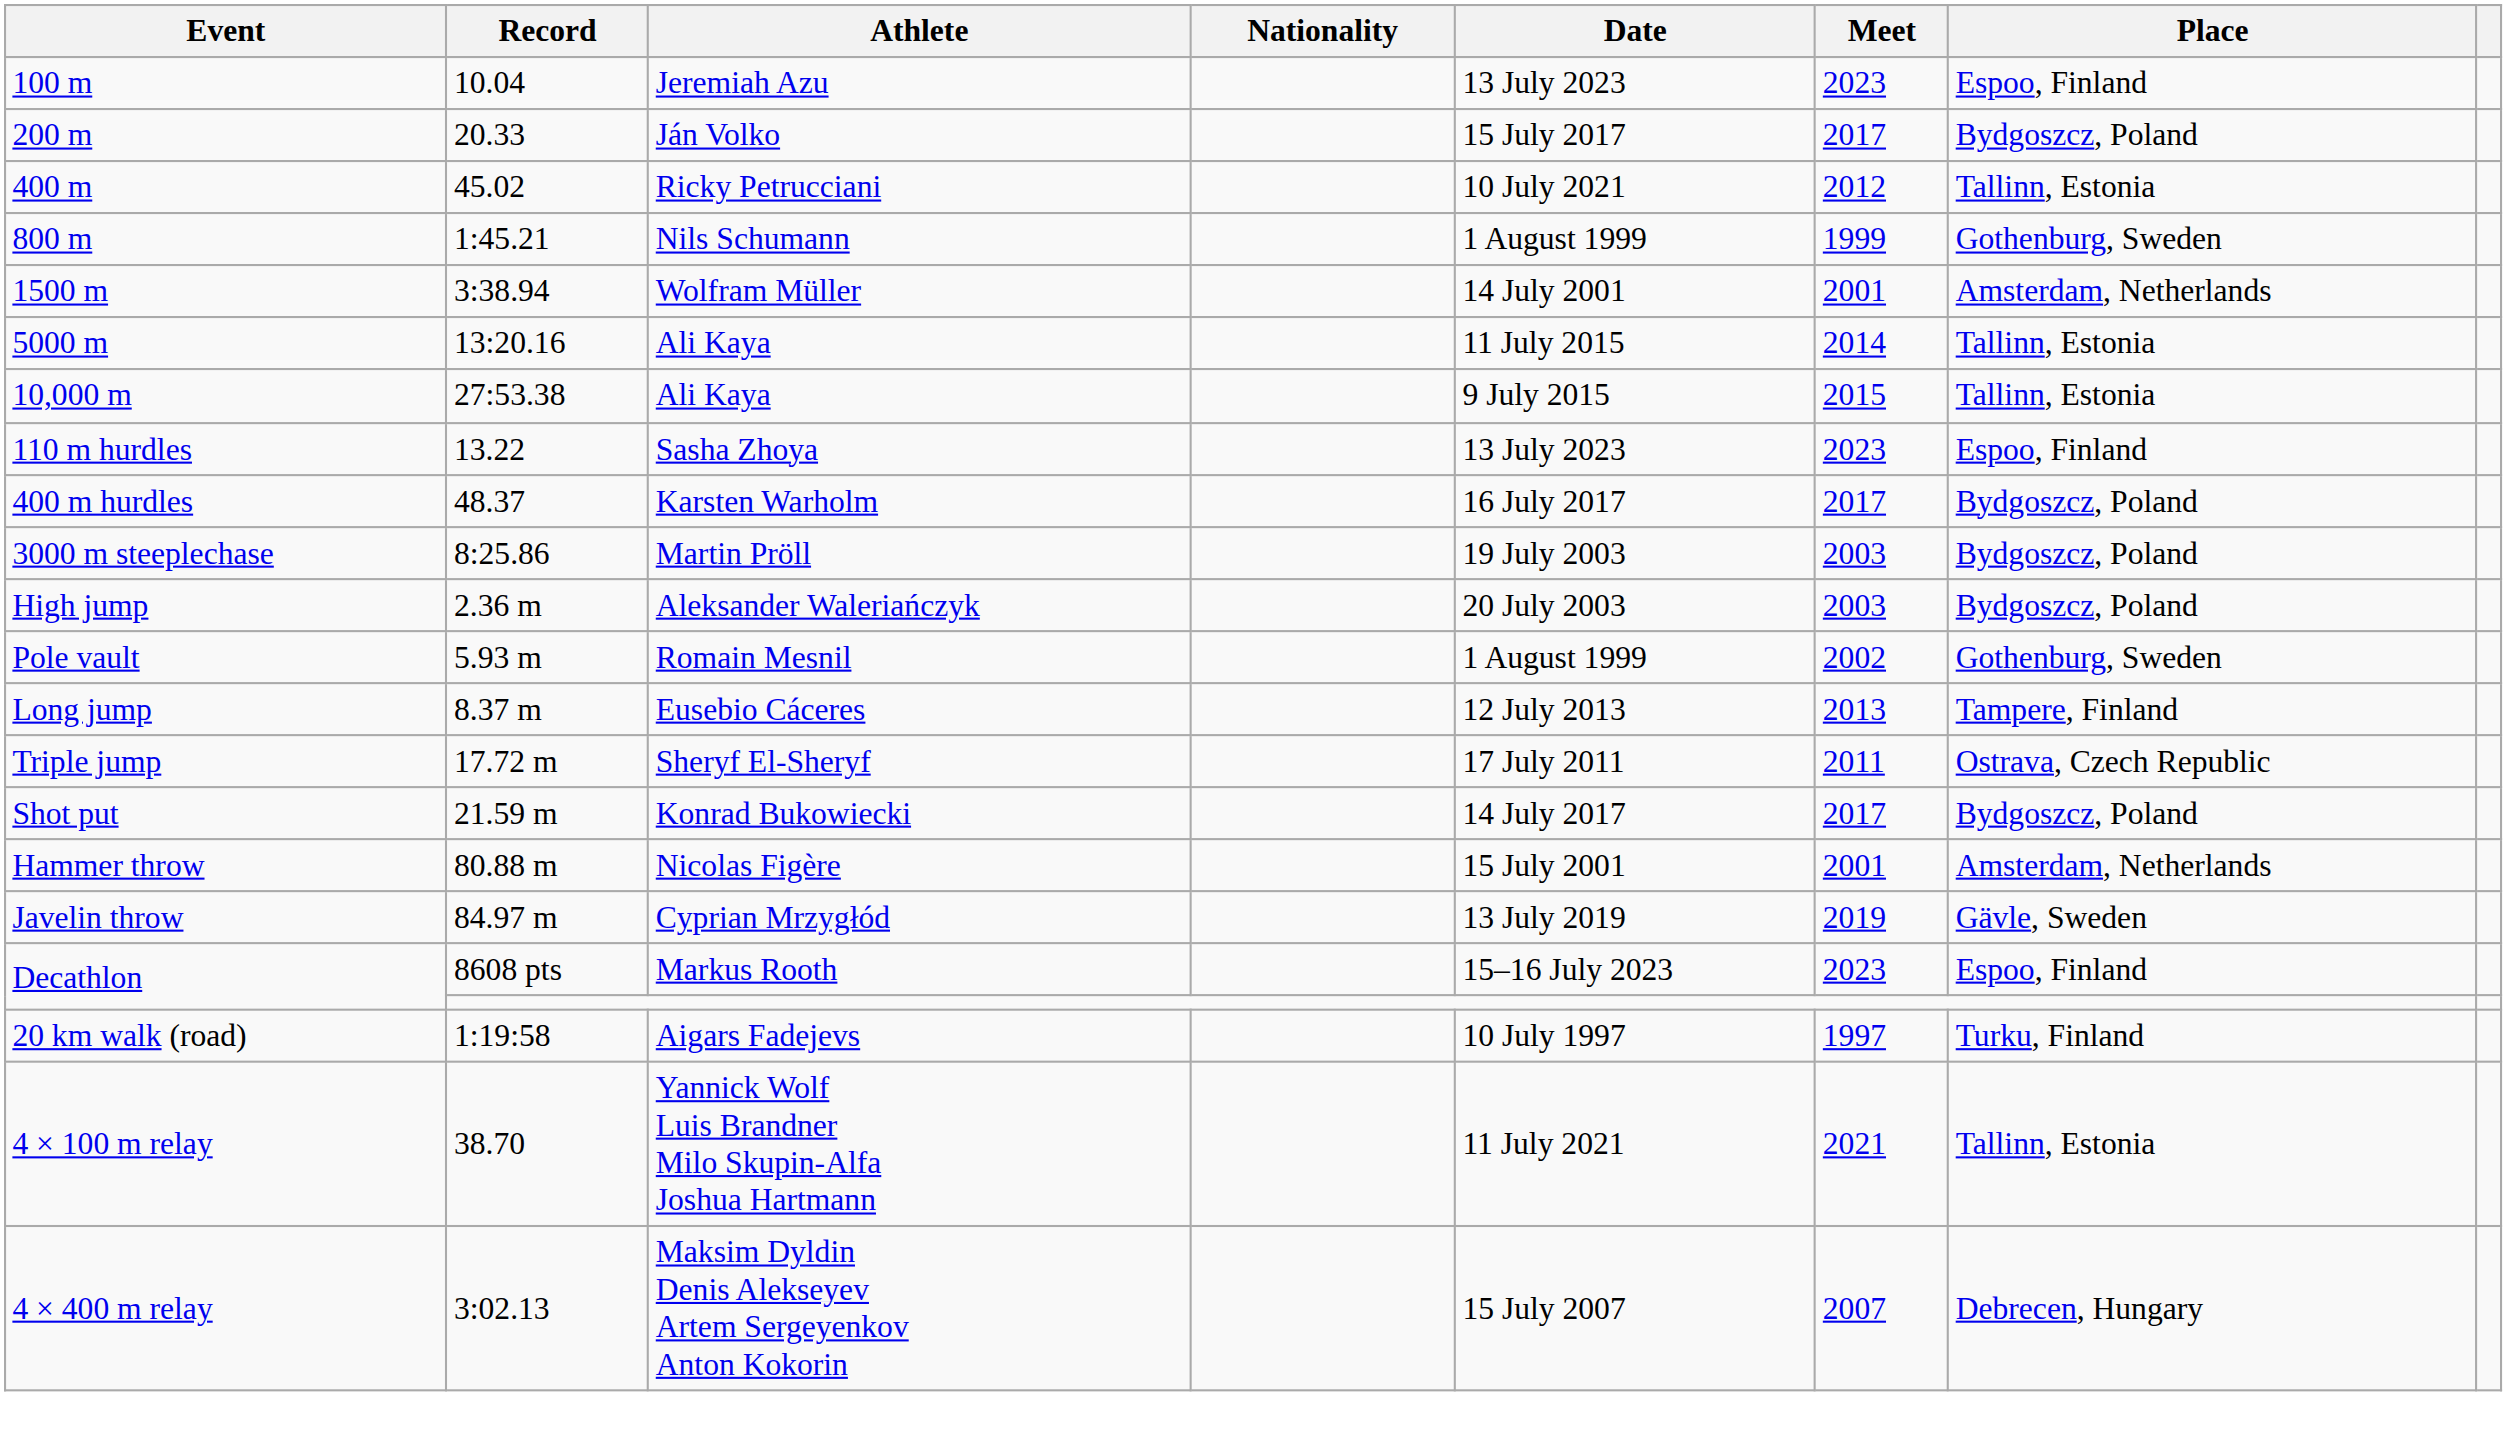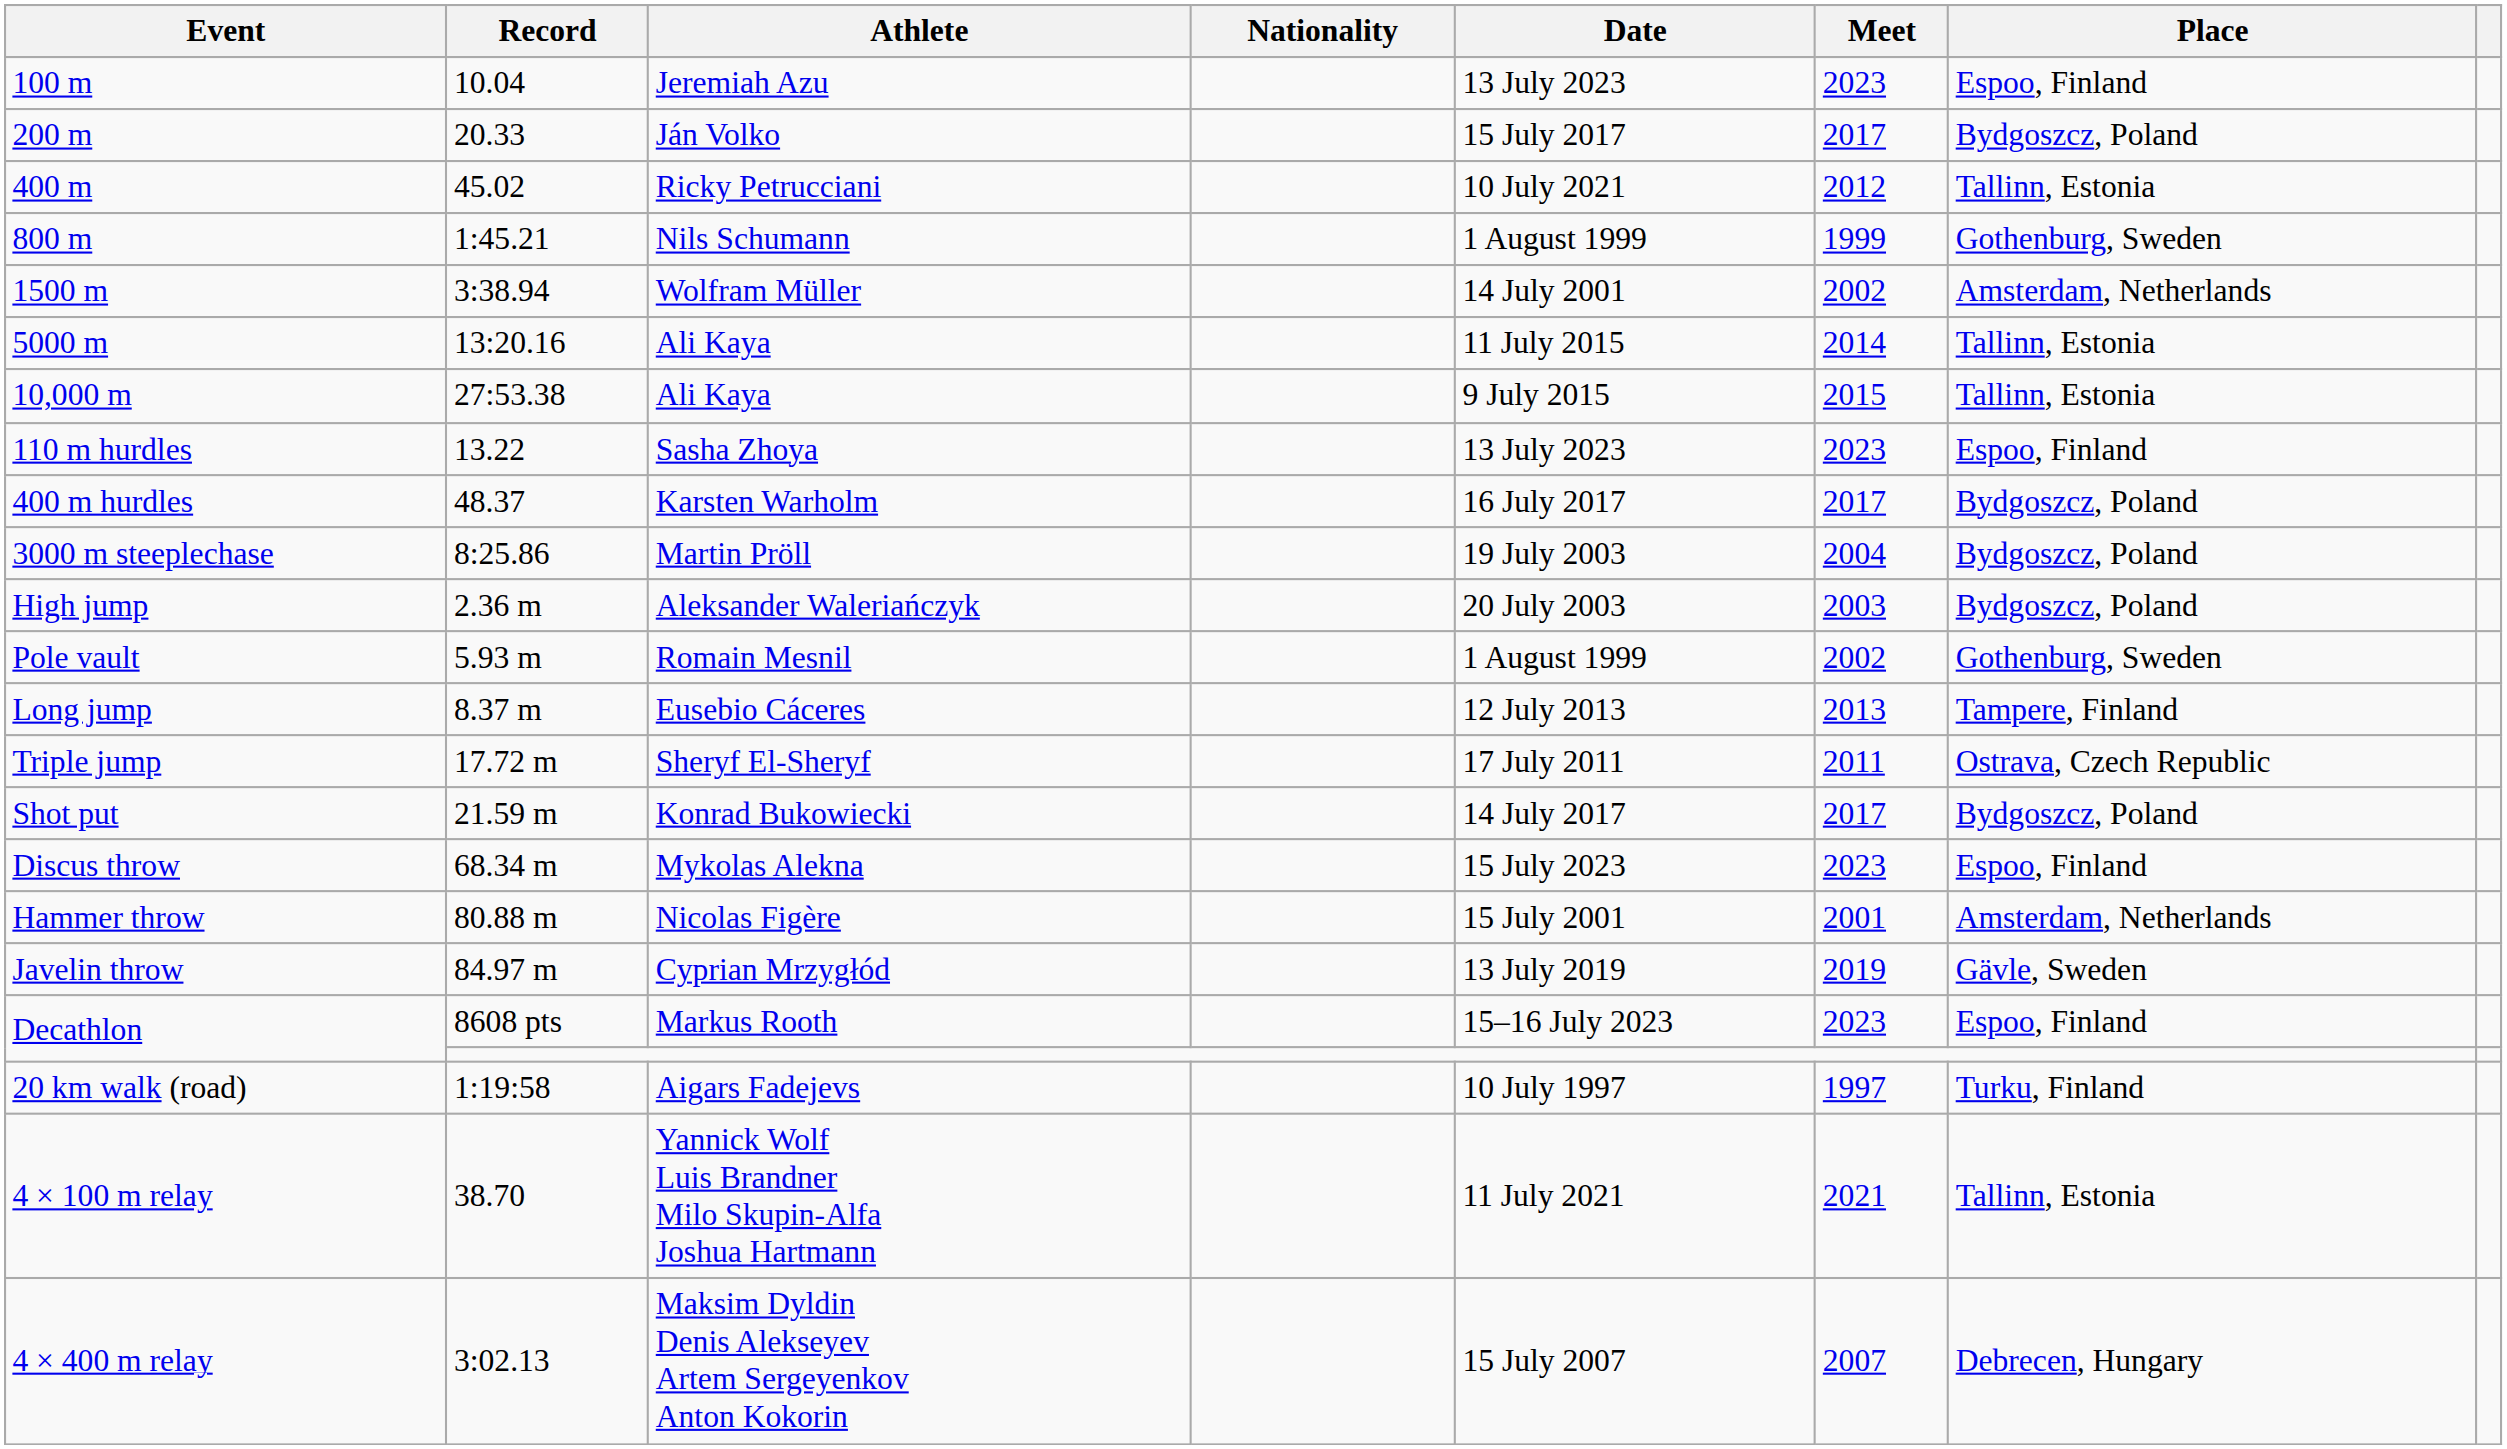1500 m | Meet: 2001 -> 2002
3000 m steeplechase | Meet: 2003 -> 2004
+ row: Discus throw | 68.34 m | Mykolas Alekna | 15 July 2023 | 2023 | Espoo, Finland
